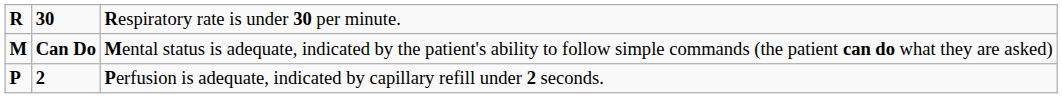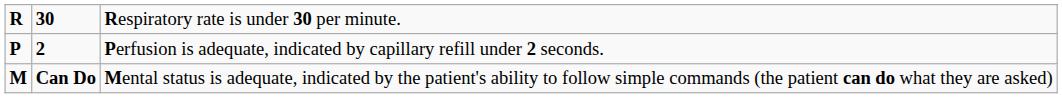rows swapped: 2 <-> Can Do
